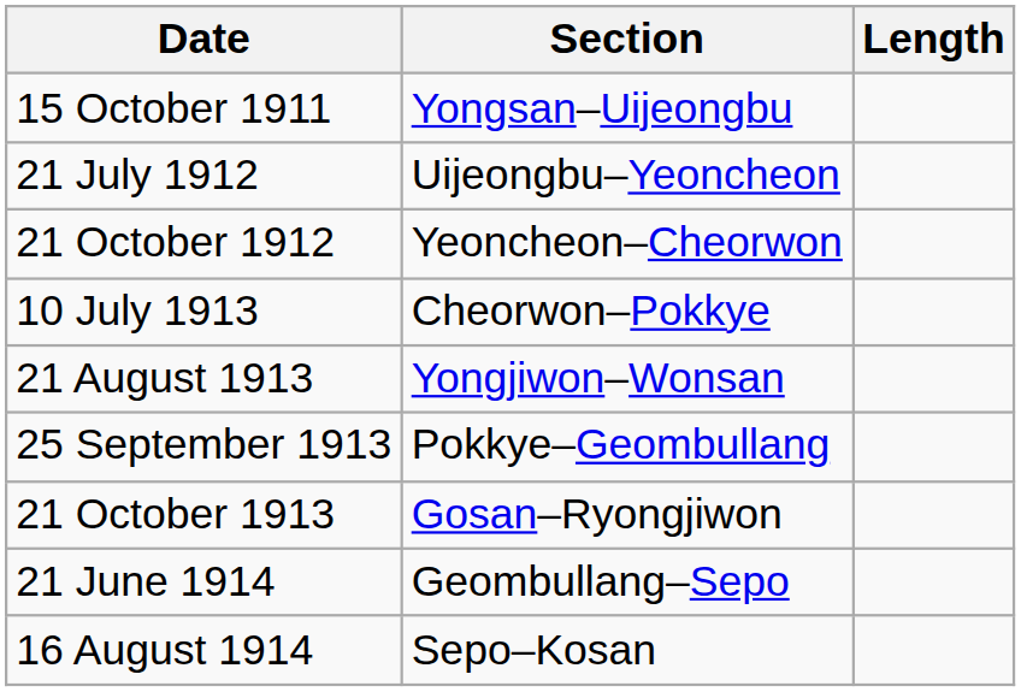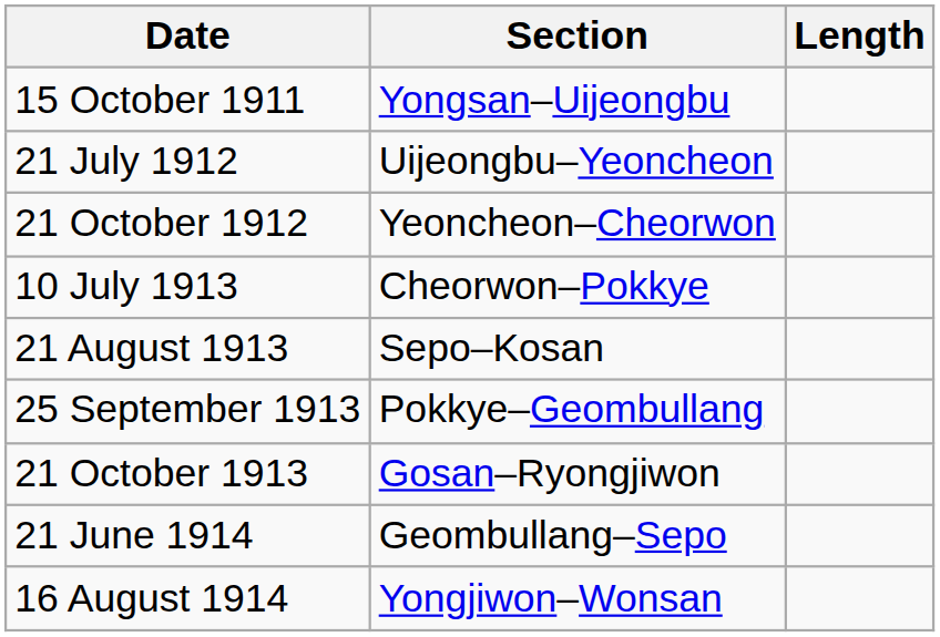21 August 1913 | Section: Yongjiwon–Wonsan -> Sepo–Kosan
16 August 1914 | Section: Sepo–Kosan -> Yongjiwon–Wonsan
